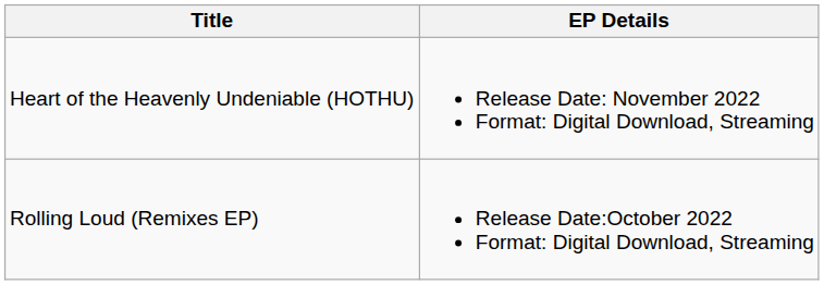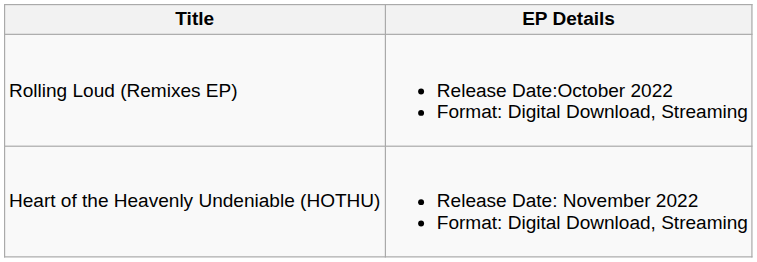rows swapped: Rolling Loud (Remixes EP) <-> Heart of the Heavenly Undeniable (HOTHU)
